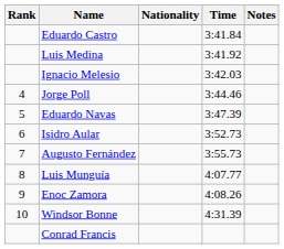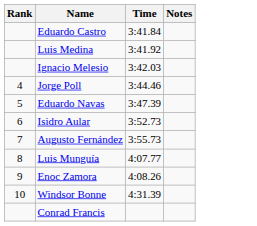- column: Nationality
